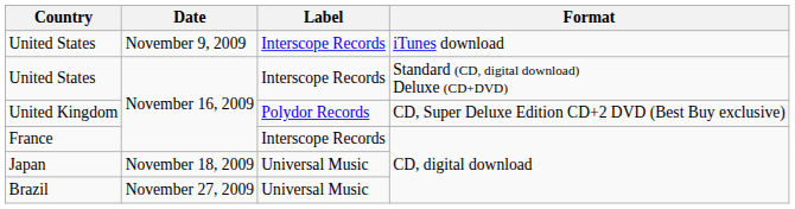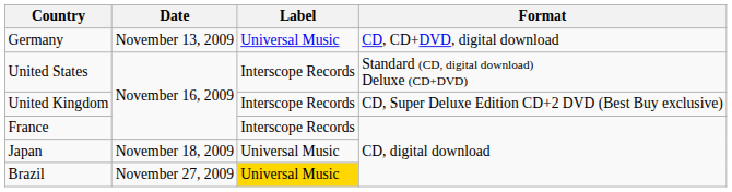- row: United States | November 9, 2009 | Interscope Records | iTunes download
+ row: Germany | November 13, 2009 | Universal Music | CD, CD+DVD, digital download
United Kingdom | Label: Polydor Records -> Interscope Records
Brazil | Label: no background -> gold background
